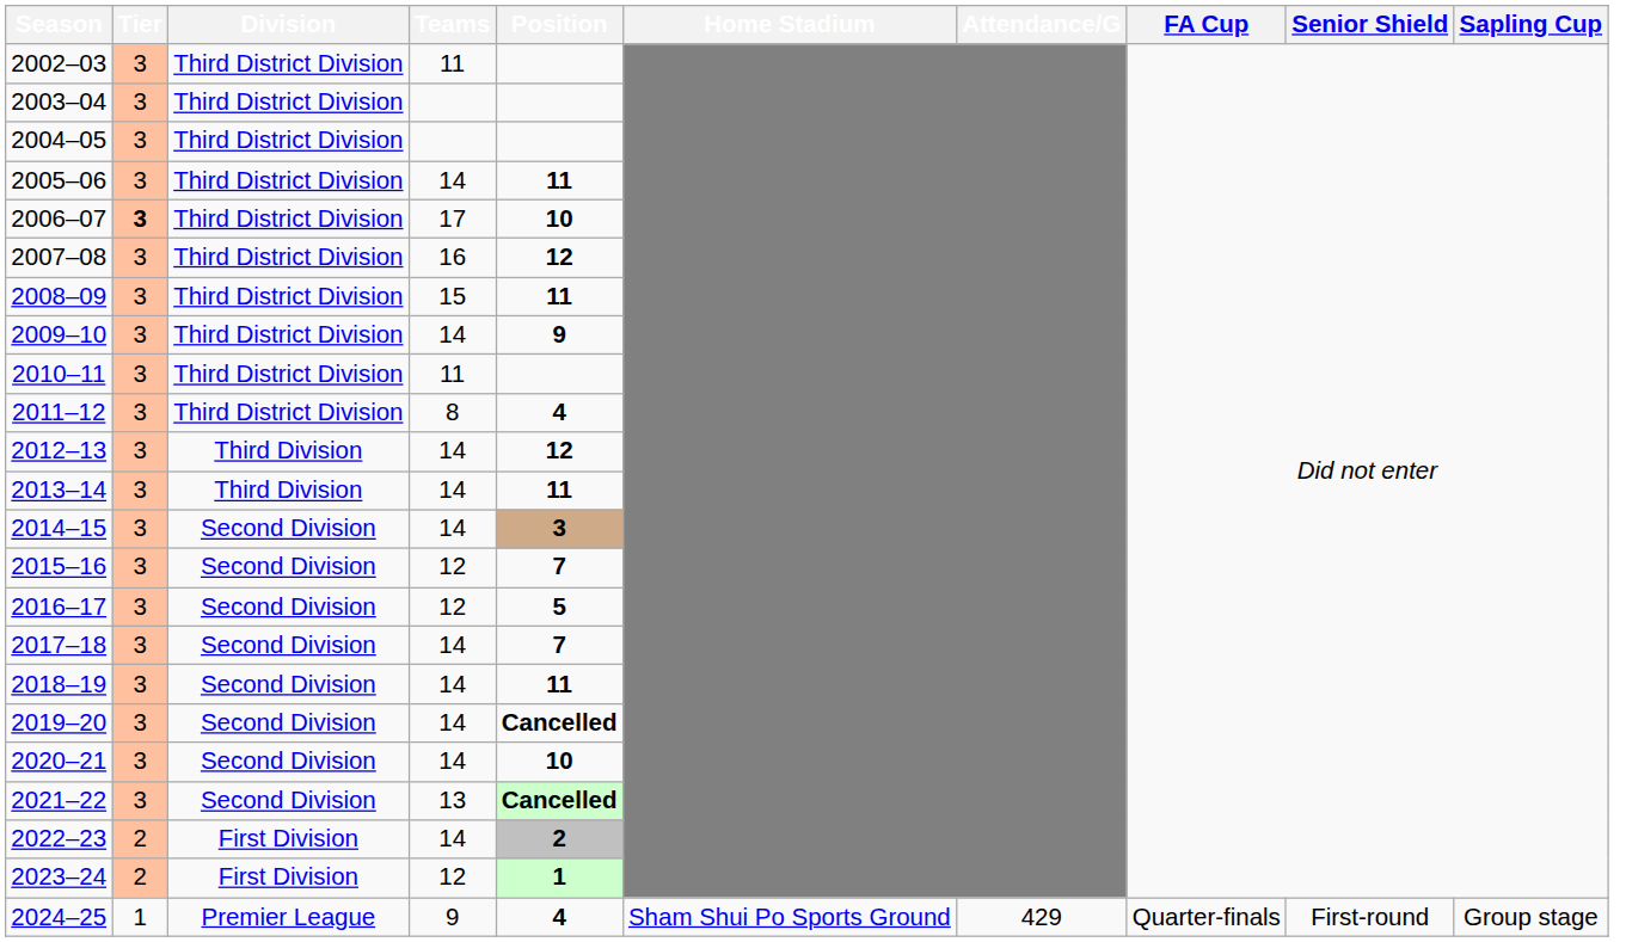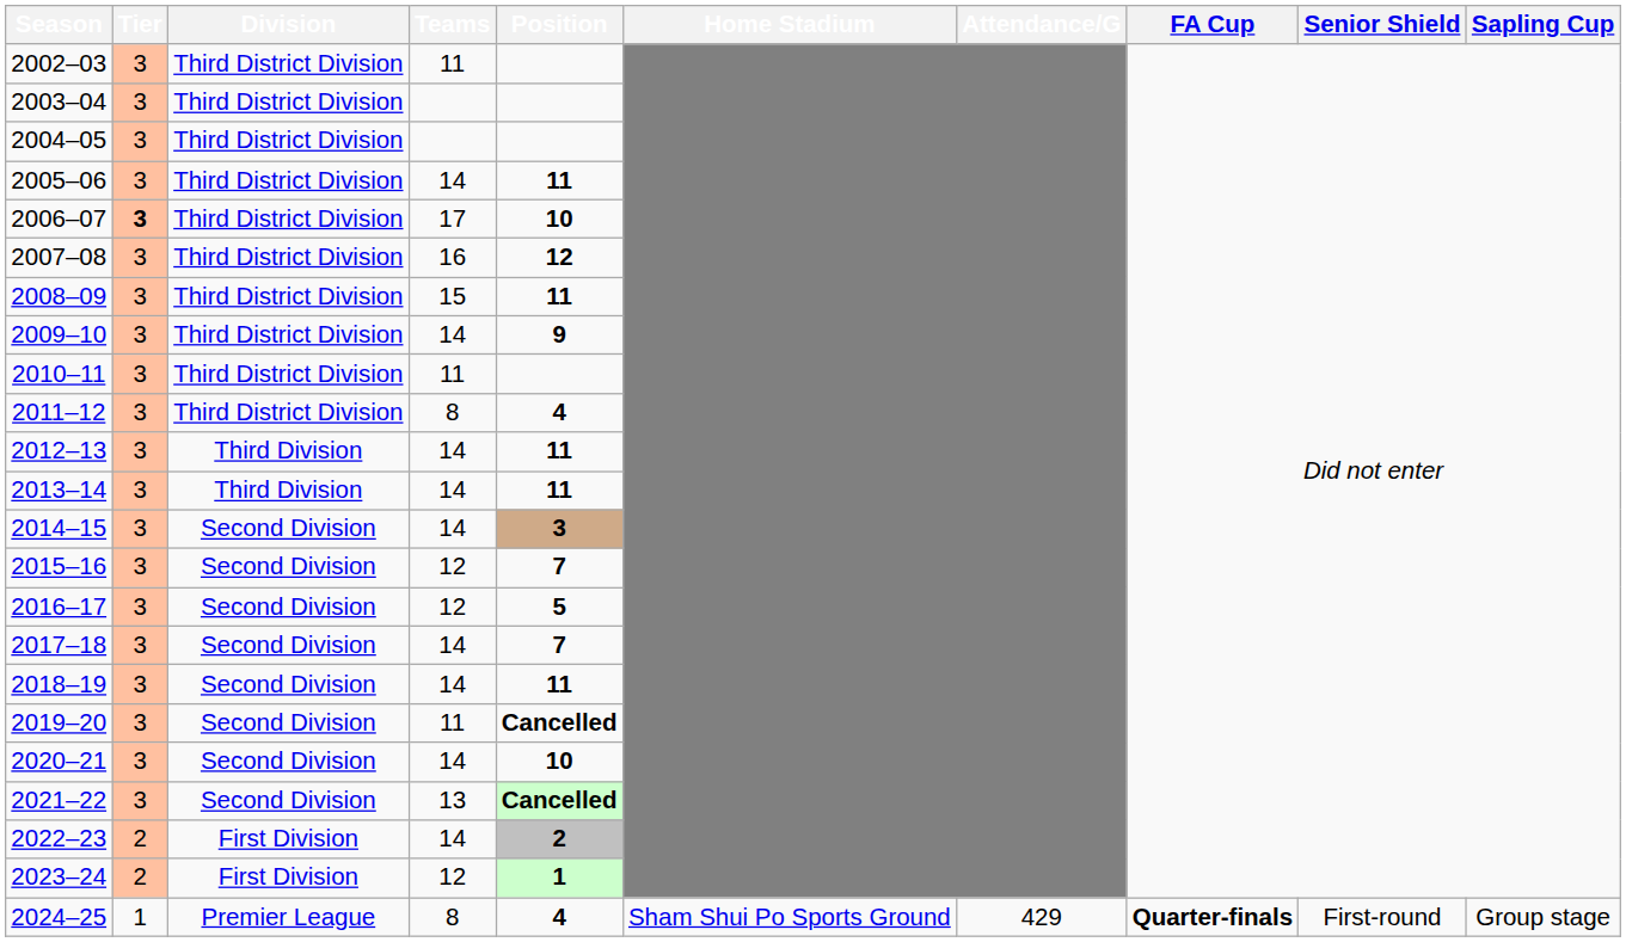2012–13 | Position: 12 -> 11
2019–20 | Teams: 14 -> 11
2024–25 | Teams: 9 -> 8
2024–25 | FA Cup: normal -> bold
